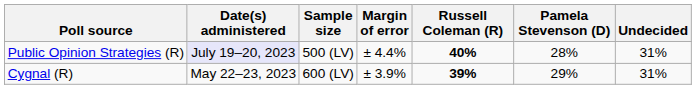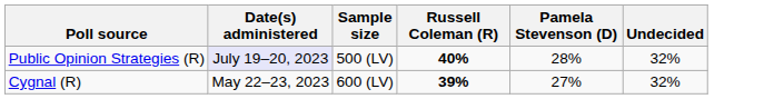- column: Margin of error | ± 4.4% | ± 3.9%
Public Opinion Strategies (R) | Undecided: 31% -> 32%
Cygnal (R) | Pamela Stevenson (D): 29% -> 27%
Cygnal (R) | Undecided: 31% -> 32%
